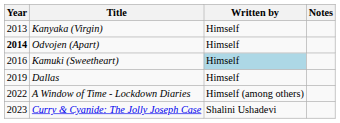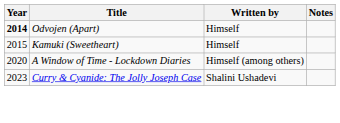- row: 2013 | Kanyaka (Virgin) | Himself
Kamuki (Sweetheart) | Year: 2016 -> 2015
Kamuki (Sweetheart) | Written by: lightblue background -> no background
- row: 2019 | Dallas | Himself
A Window of Time - Lockdown Diaries | Year: 2022 -> 2020
